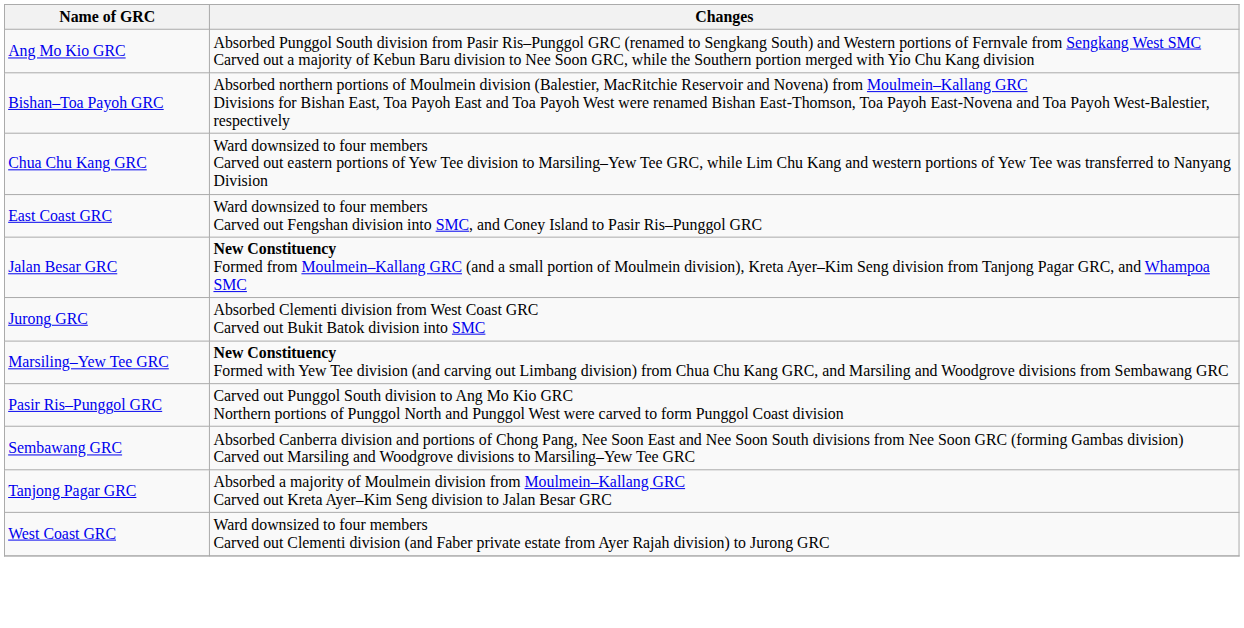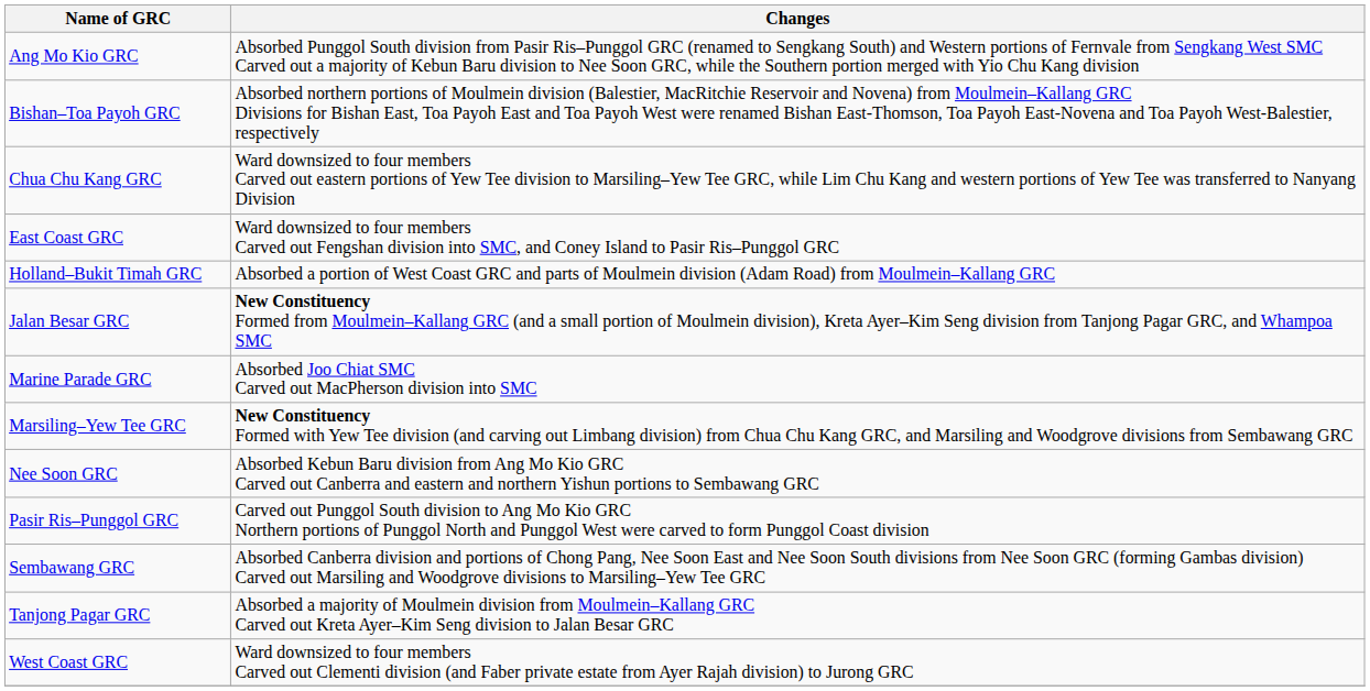+ row: Holland–Bukit Timah GRC | Absorbed a portion of West Coast GRC and parts of Moulmein division (Adam Road) from Moulmein–Kallang GRC
- row: Jurong GRC | Absorbed Clementi division from West Coast GRC Carved out Bukit Batok division into SMC
+ row: Marine Parade GRC | Absorbed Joo Chiat SMC Carved out MacPherson division into SMC
+ row: Nee Soon GRC | Absorbed Kebun Baru division from Ang Mo Kio GRC Carved out Canberra and eastern and northern Yishun portions to Sembawang GRC
